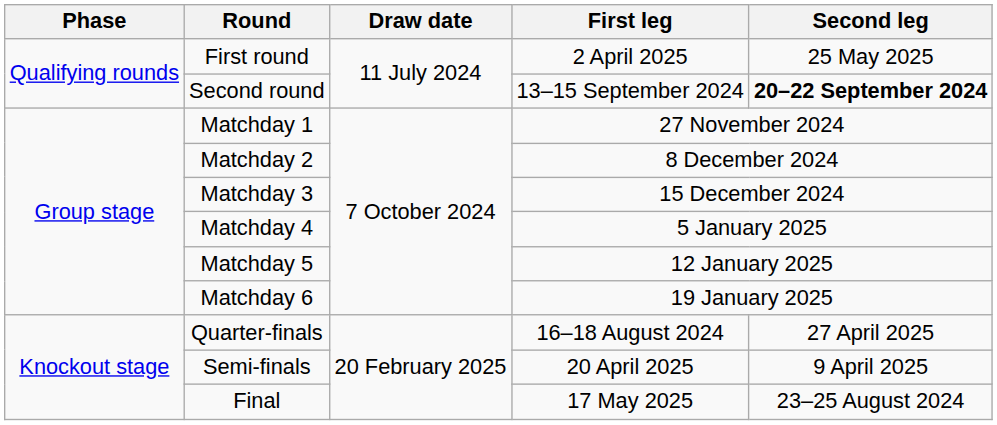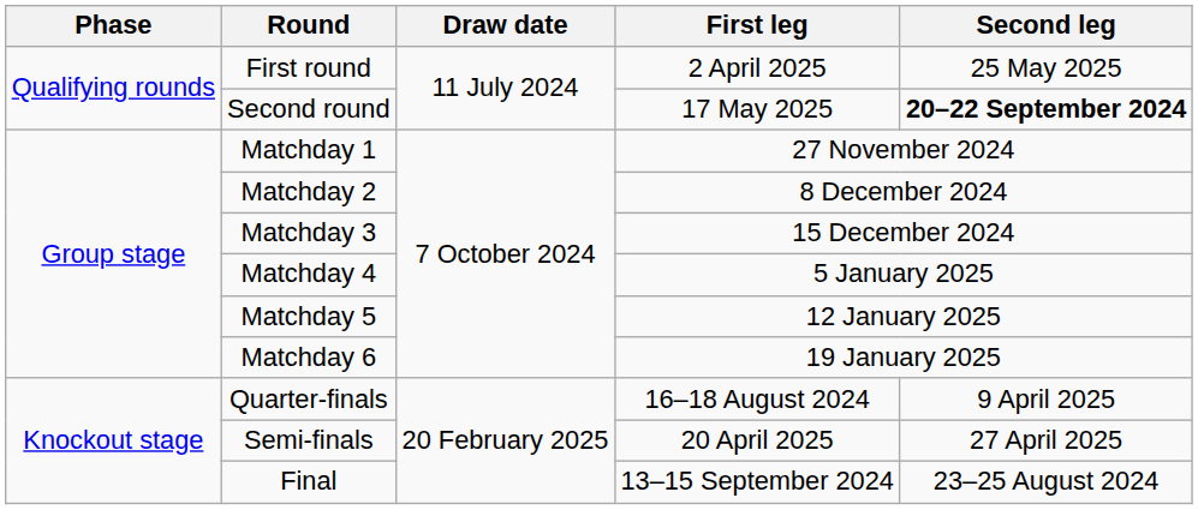Second round | First leg: 13–15 September 2024 -> 17 May 2025
Quarter-finals | Second leg: 27 April 2025 -> 9 April 2025
Semi-finals | Second leg: 9 April 2025 -> 27 April 2025
Final | First leg: 17 May 2025 -> 13–15 September 2024
